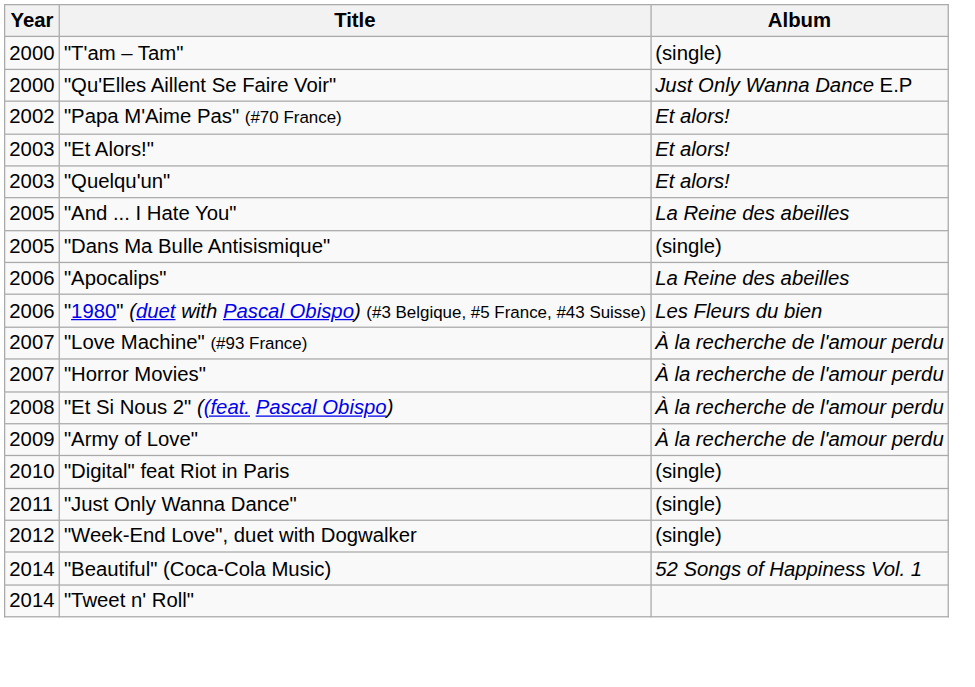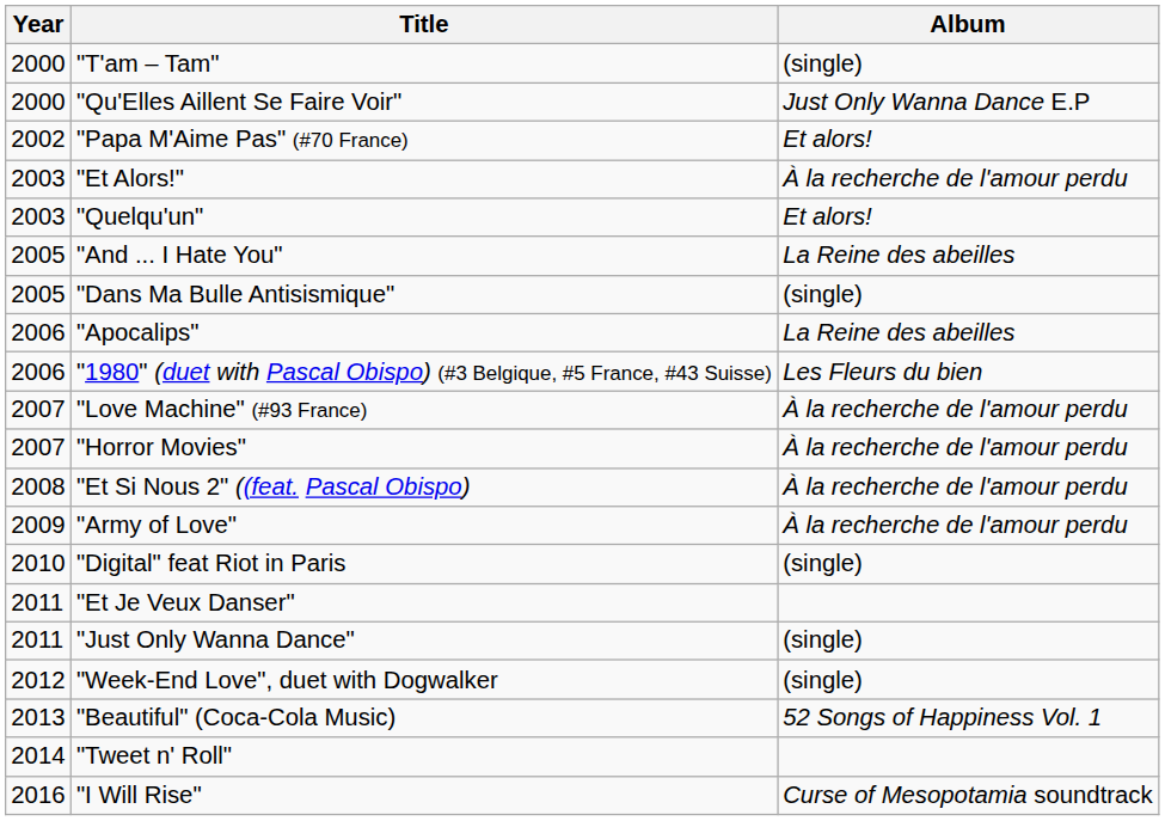"Et Alors!" | Album: Et alors! -> À la recherche de l'amour perdu
+ row: 2011 | "Et Je Veux Danser"
"Beautiful" (Coca-Cola Music) | Year: 2014 -> 2013
+ row: 2016 | "I Will Rise" | Curse of Mesopotamia soundtrack
